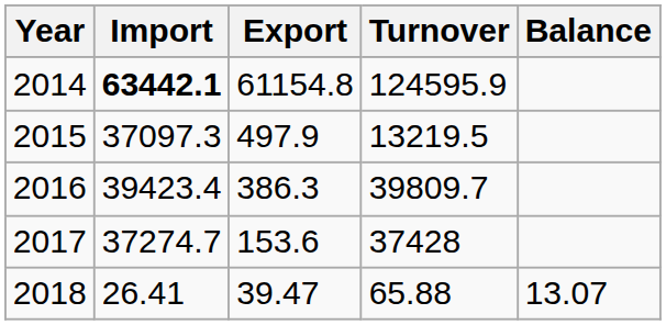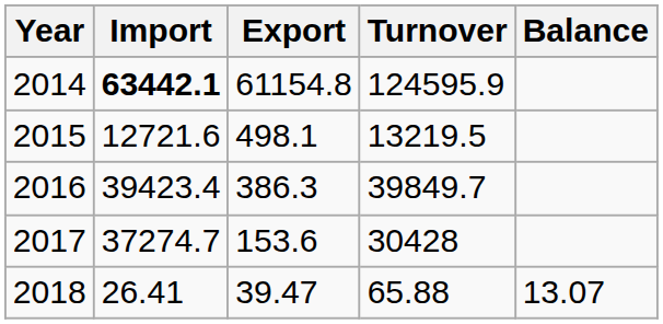2015 | Import: 37097.3 -> 12721.6
2015 | Export: 497.9 -> 498.1
2016 | Turnover: 39809.7 -> 39849.7
2017 | Turnover: 37428 -> 30428
